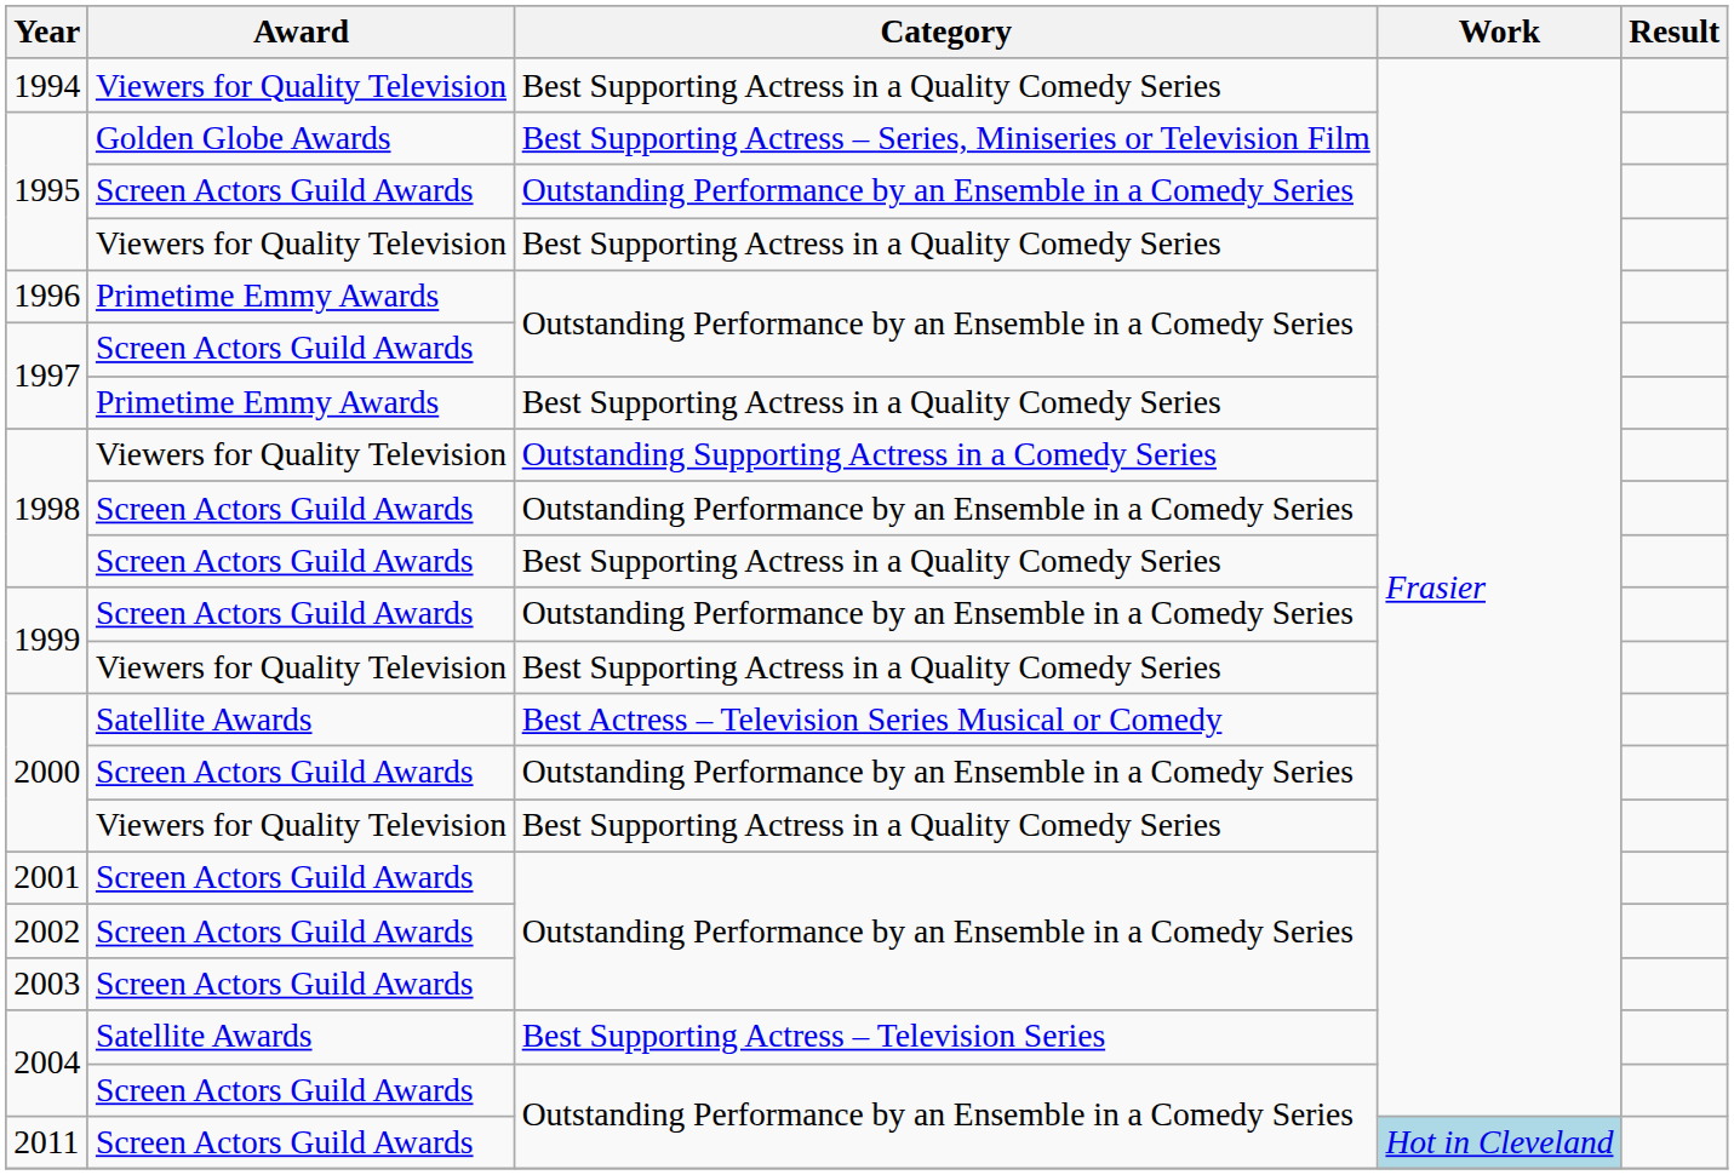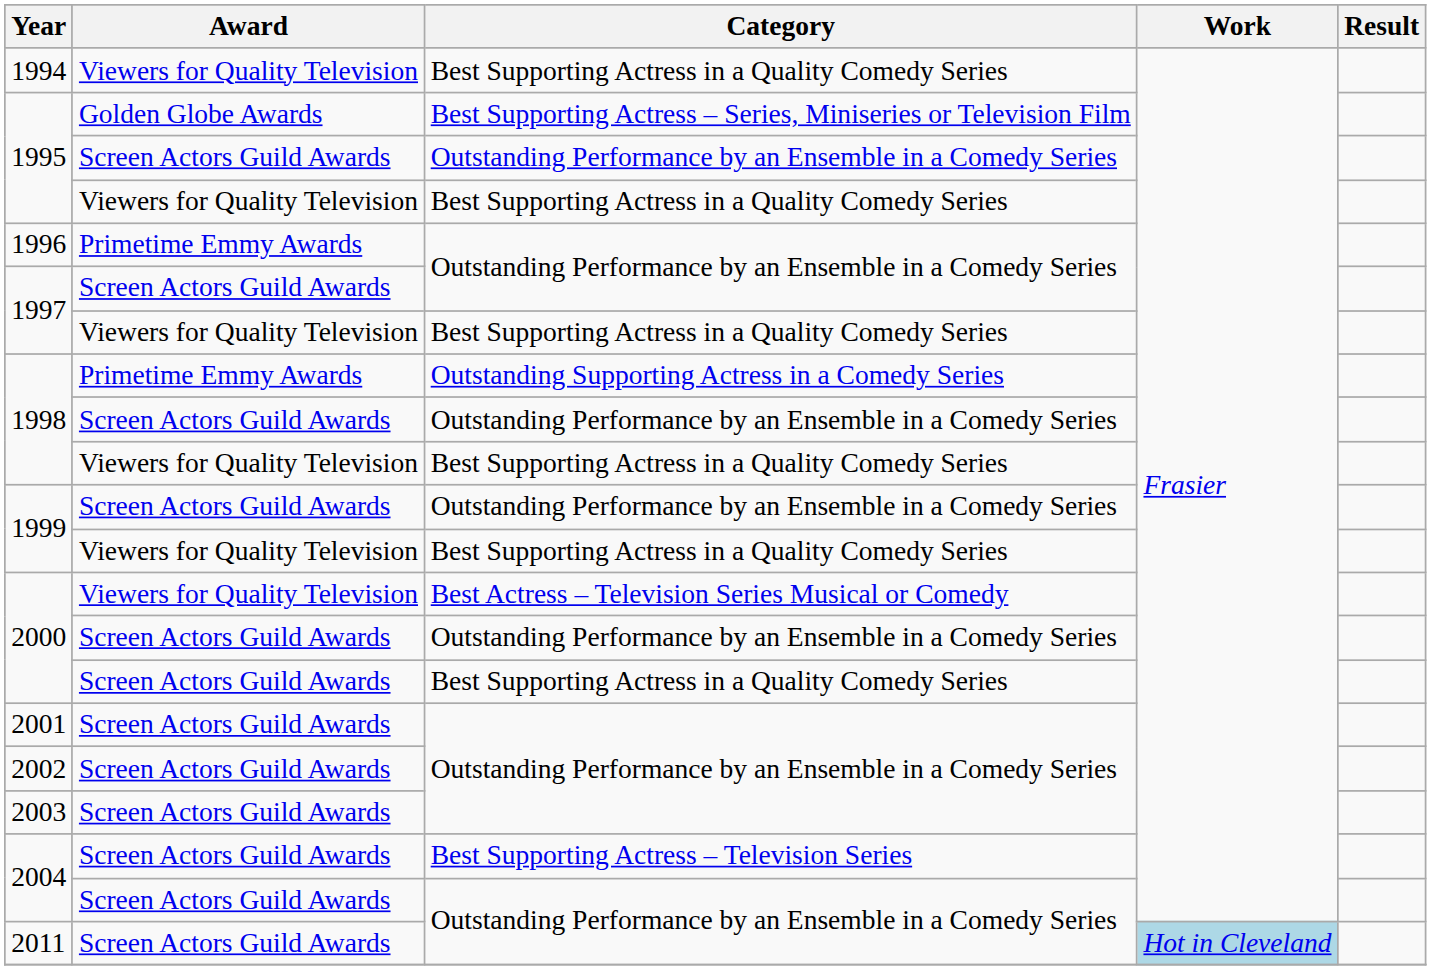1997 / Best Supporting Actress in a Quality Comedy Series | Award: Primetime Emmy Awards -> Viewers for Quality Television
1998 / Outstanding Supporting Actress in a Comedy Series | Award: Viewers for Quality Television -> Primetime Emmy Awards
1998 / Best Supporting Actress in a Quality Comedy Series | Award: Screen Actors Guild Awards -> Viewers for Quality Television
2000 / Best Actress – Television Series Musical or Comedy | Award: Satellite Awards -> Viewers for Quality Television
2000 / Best Supporting Actress in a Quality Comedy Series | Award: Viewers for Quality Television -> Screen Actors Guild Awards
2004 / Best Supporting Actress – Television Series | Award: Satellite Awards -> Screen Actors Guild Awards
